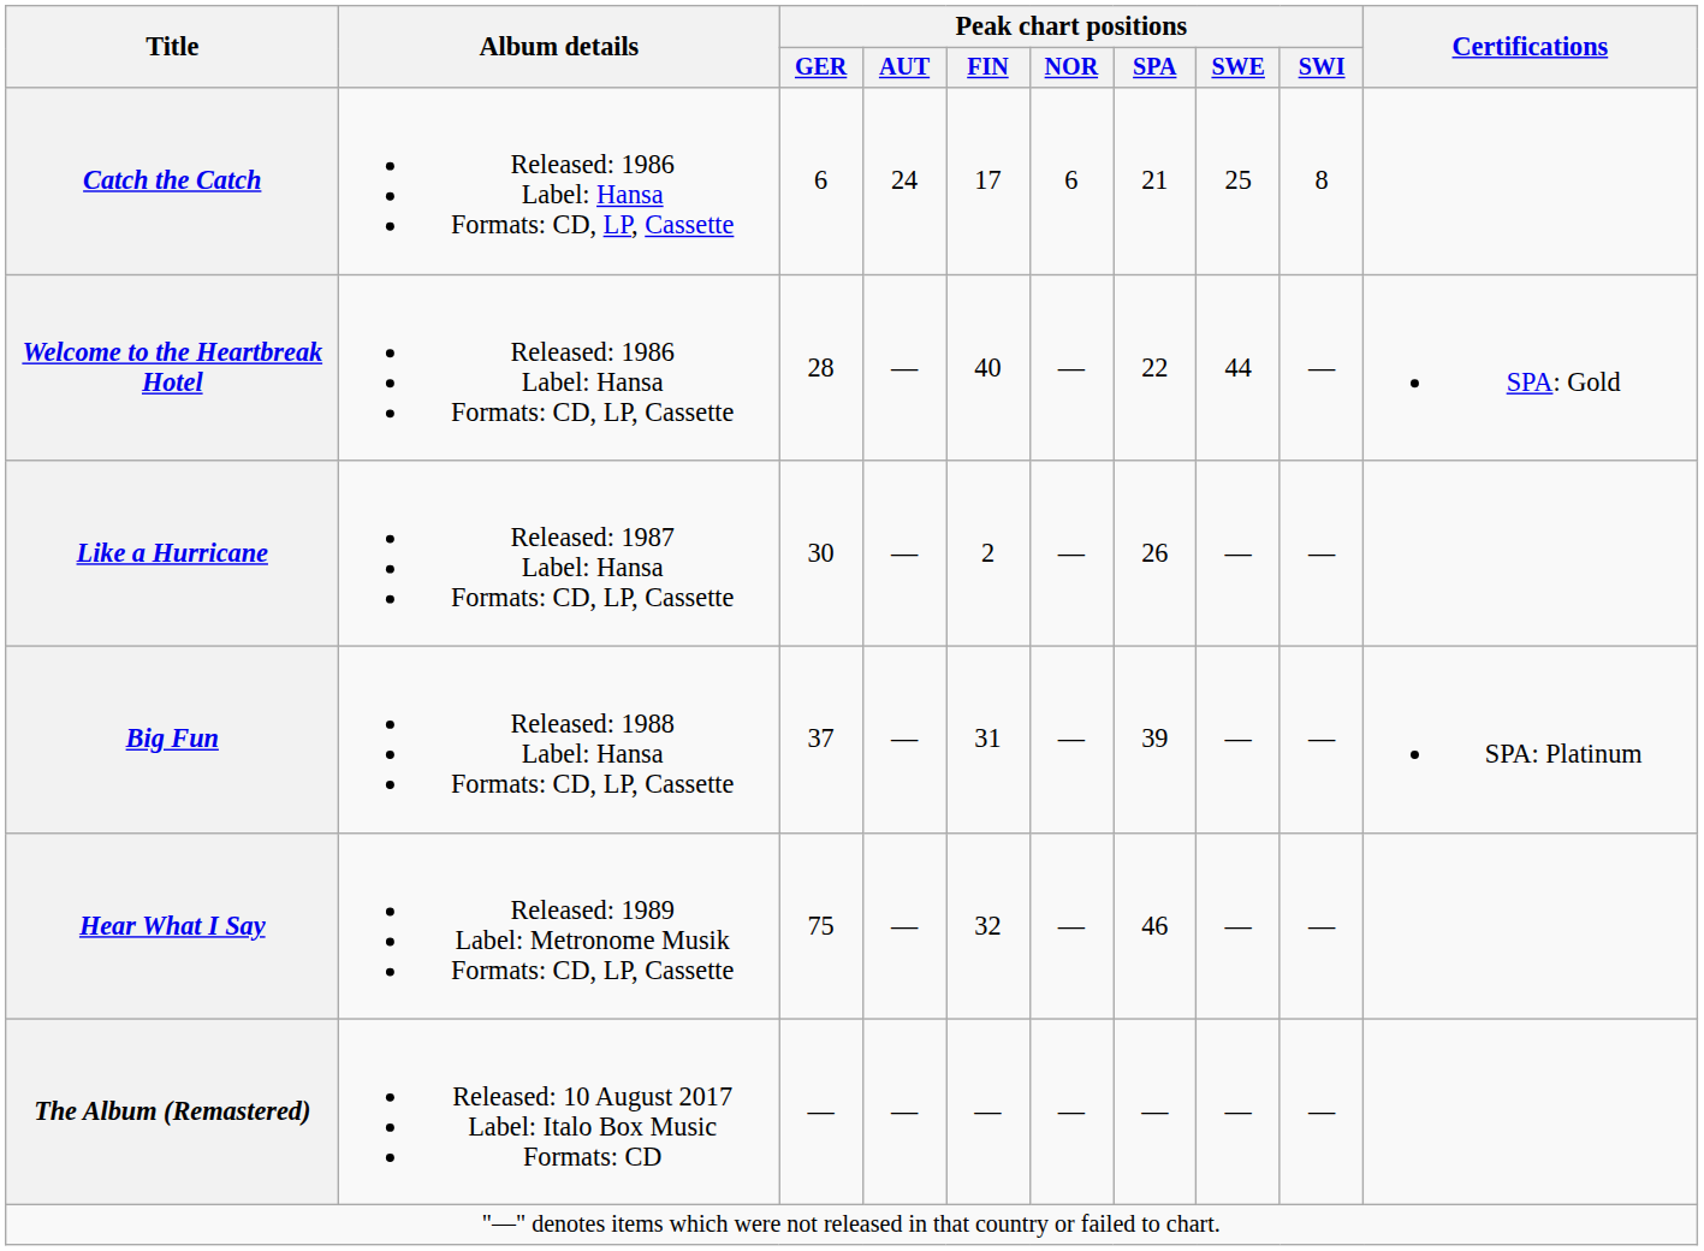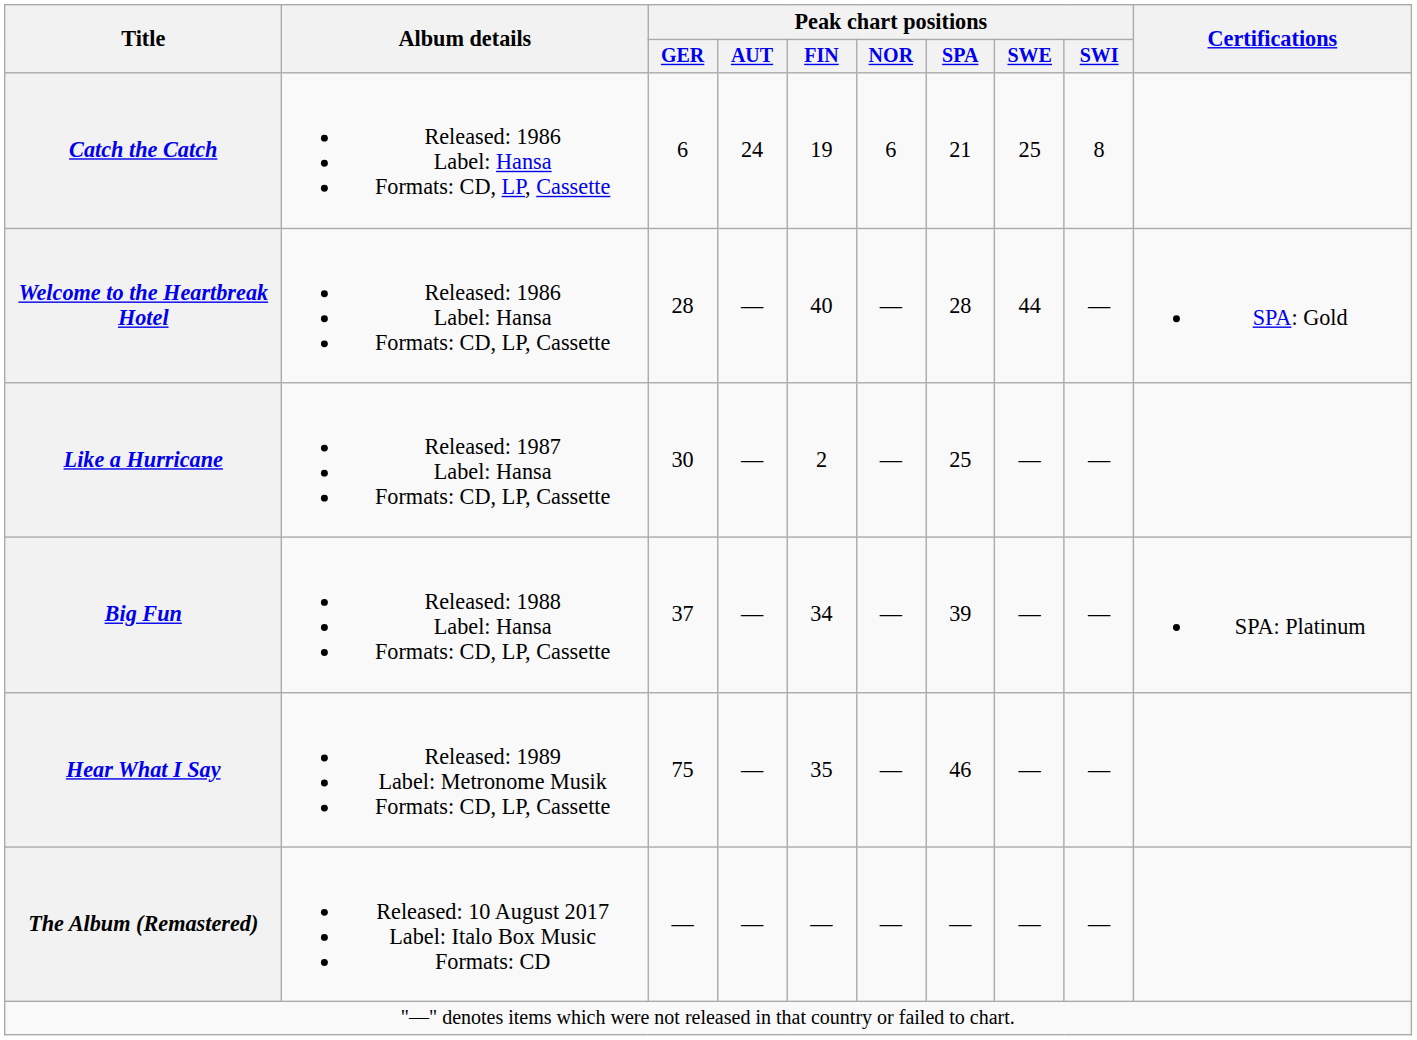Catch the Catch | Peak chart positions / FIN: 17 -> 19
Welcome to the Heartbreak Hotel | Peak chart positions / SPA: 22 -> 28
Like a Hurricane | Peak chart positions / SPA: 26 -> 25
Big Fun | Peak chart positions / FIN: 31 -> 34
Hear What I Say | Peak chart positions / FIN: 32 -> 35
